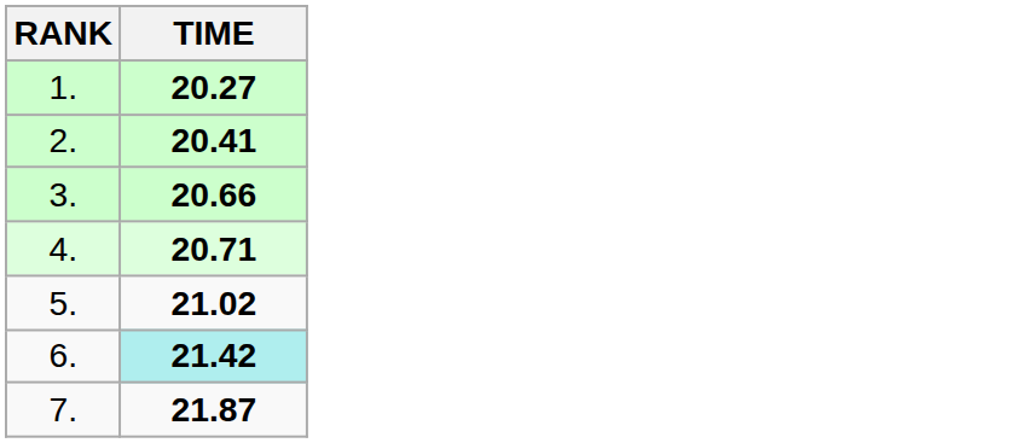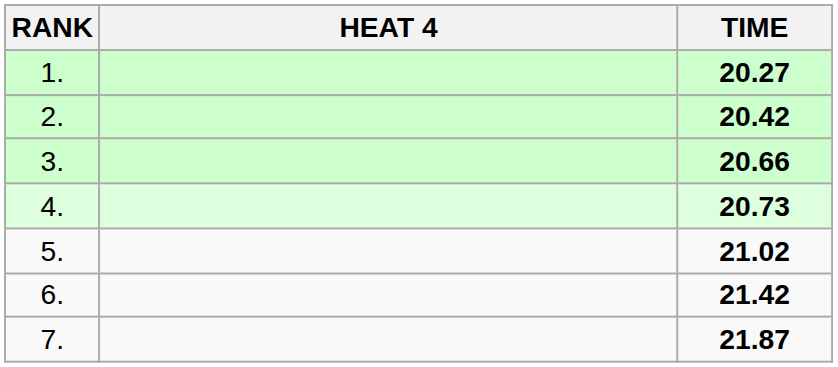+ column: HEAT 4
2. | TIME: 20.41 -> 20.42
4. | TIME: 20.71 -> 20.73
6. | TIME: paleturquoise background -> no background
